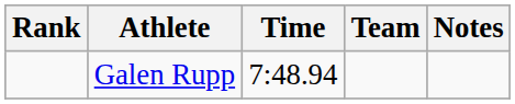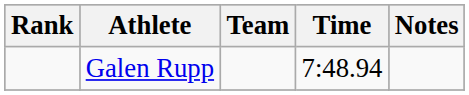columns swapped: Team <-> Time
